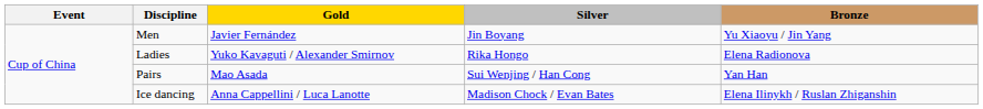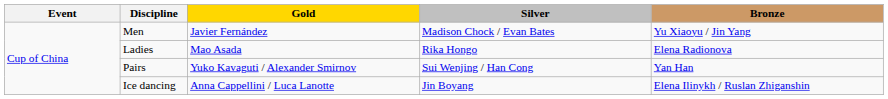Men | Silver: Jin Boyang -> Madison Chock / Evan Bates
Ladies | Gold: Yuko Kavaguti / Alexander Smirnov -> Mao Asada
Pairs | Gold: Mao Asada -> Yuko Kavaguti / Alexander Smirnov
Ice dancing | Silver: Madison Chock / Evan Bates -> Jin Boyang
